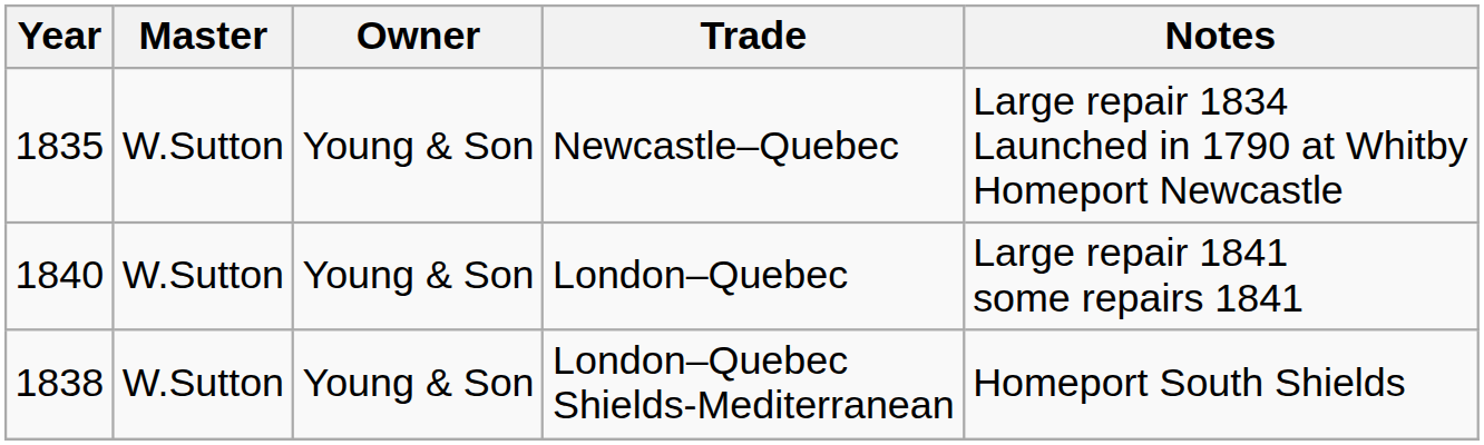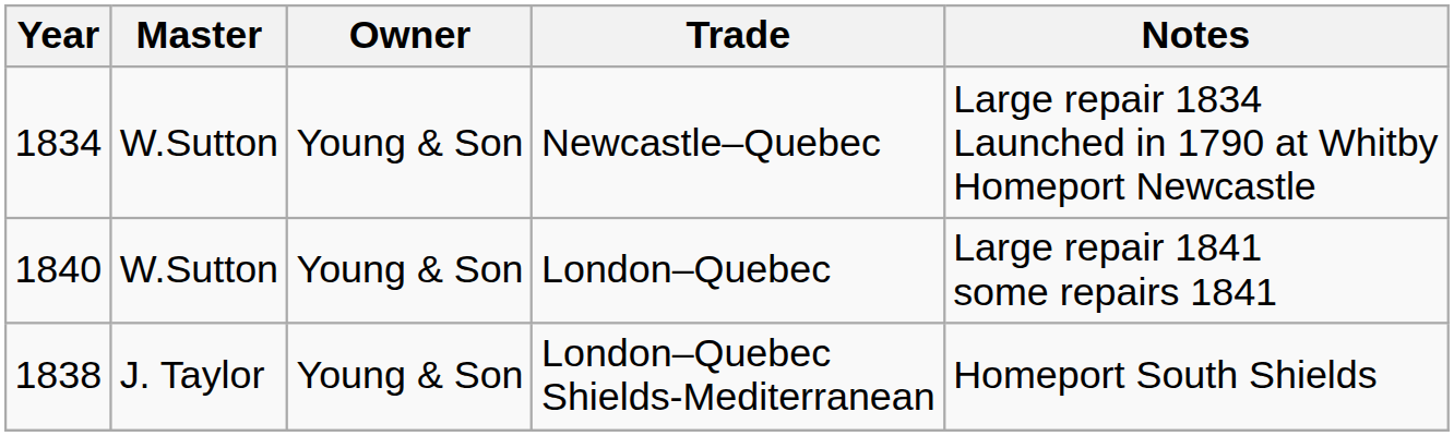Newcastle–Quebec | Year: 1835 -> 1834
London–Quebec Shields-Mediterranean | Master: W.Sutton -> J. Taylor
